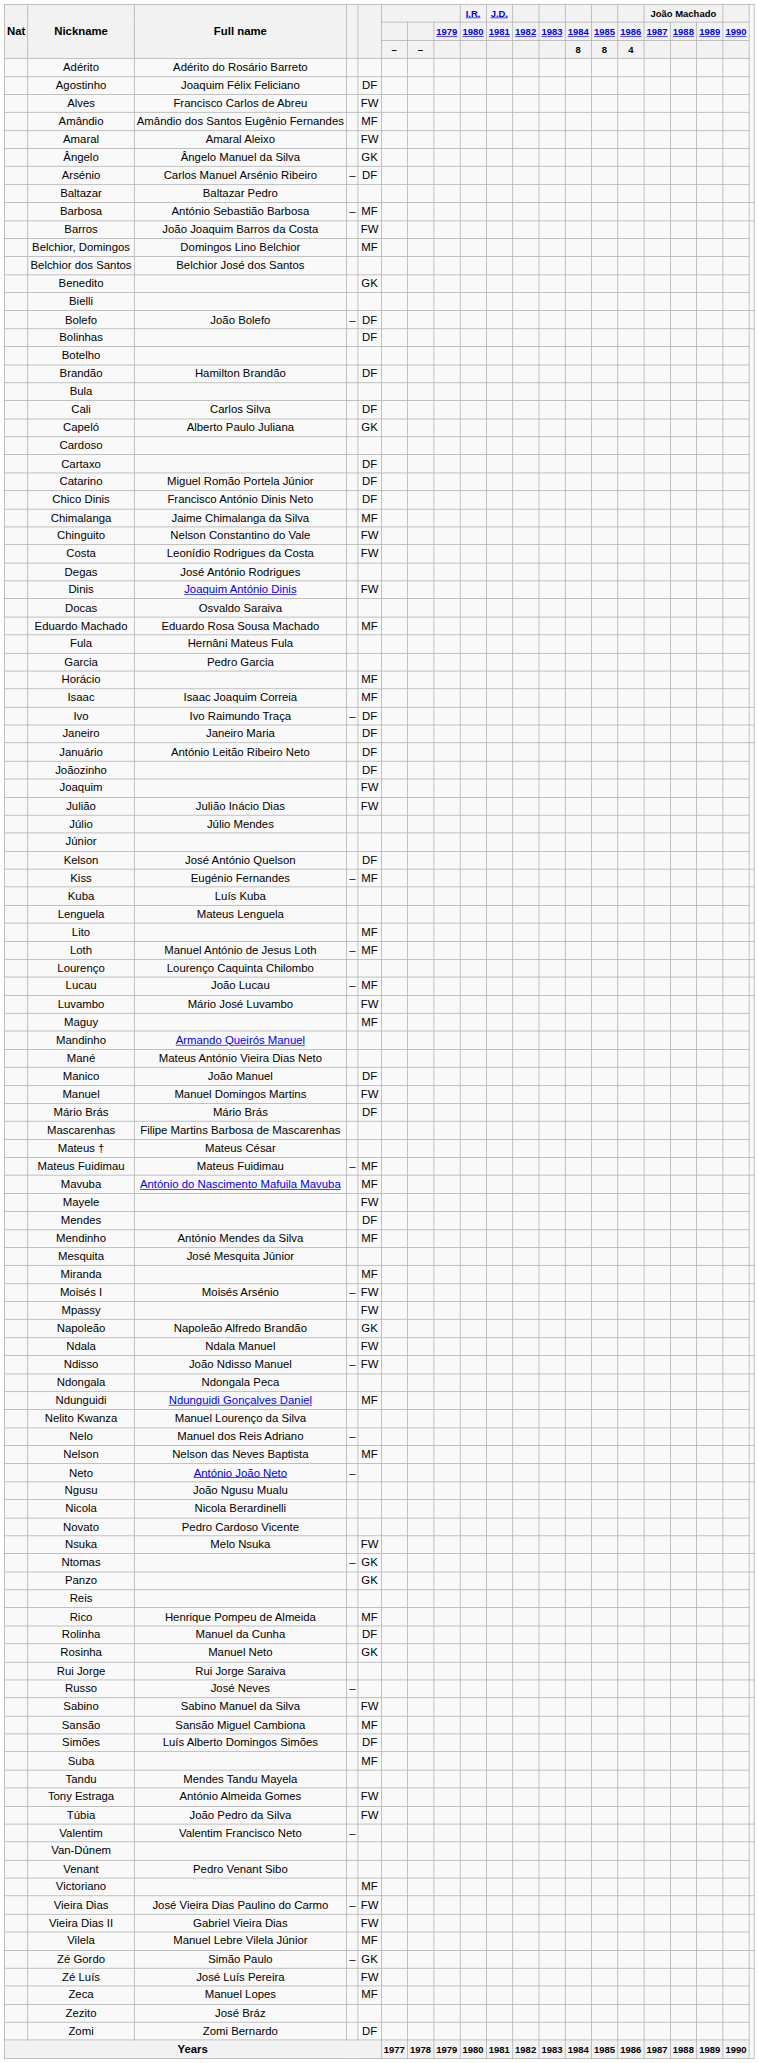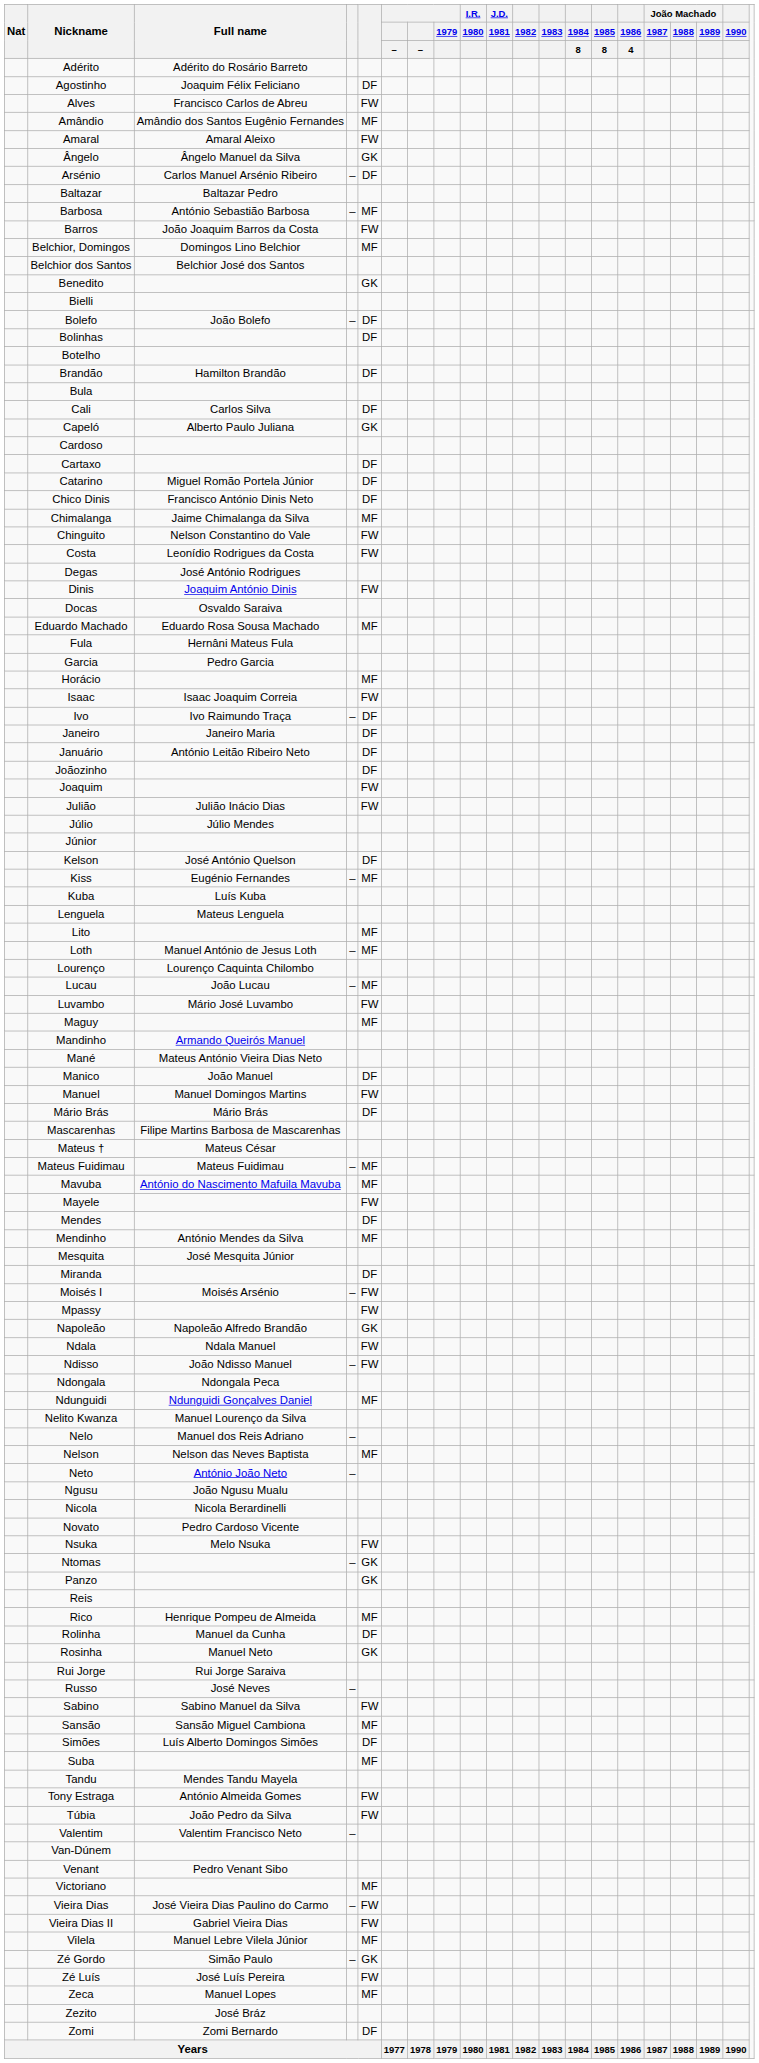Isaac | column 5: MF -> FW
Miranda | column 5: MF -> DF
